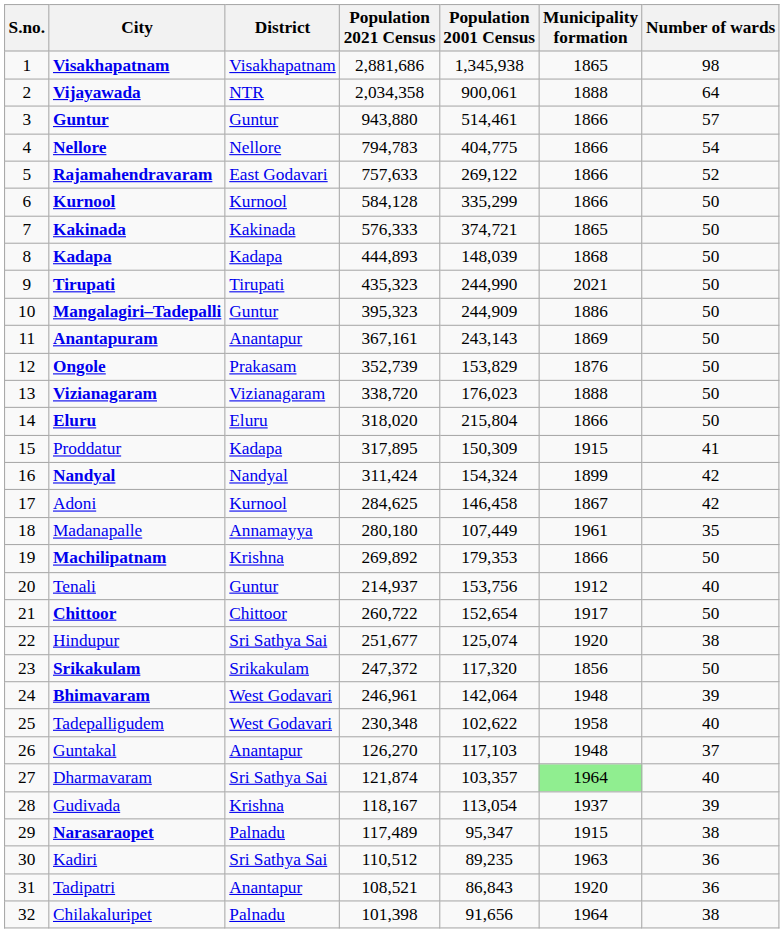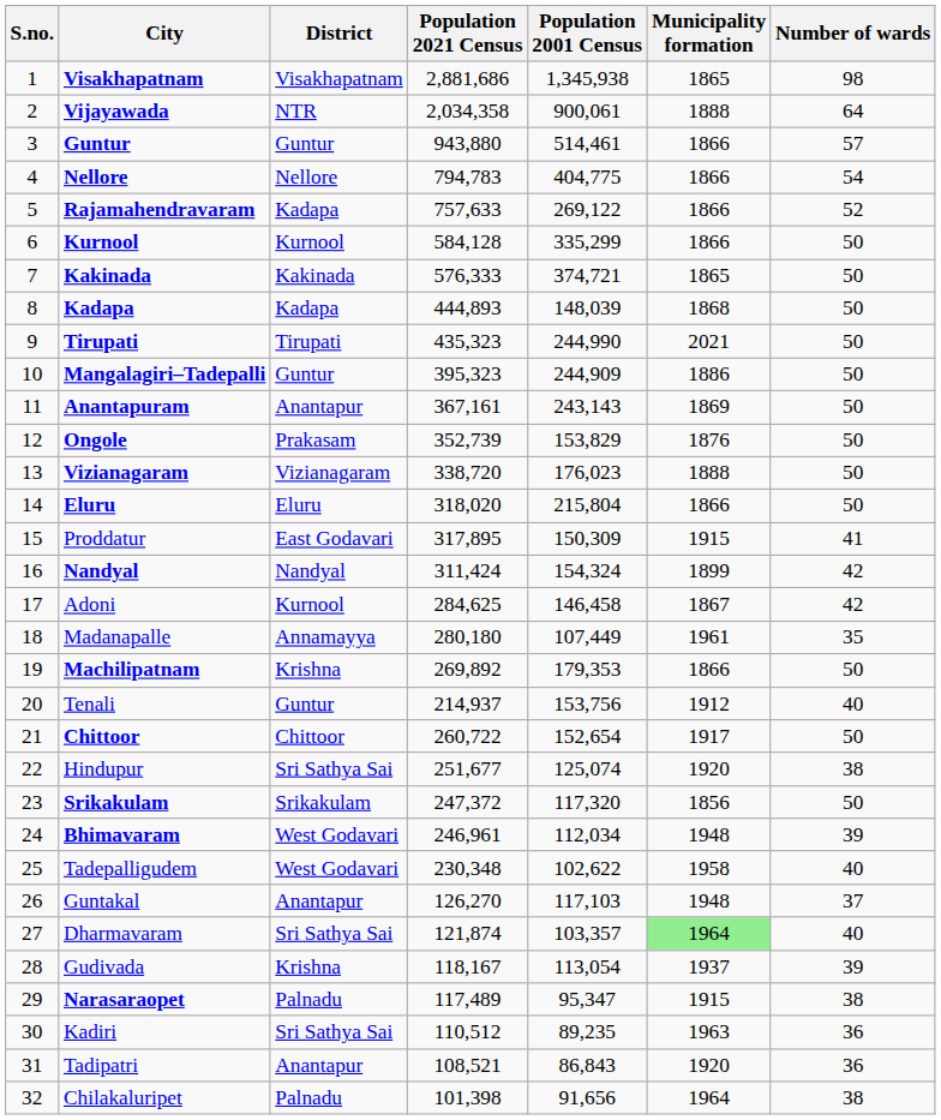Rajamahendravaram | District: East Godavari -> Kadapa
Proddatur | District: Kadapa -> East Godavari
Bhimavaram | Population 2001 Census: 142,064 -> 112,034
